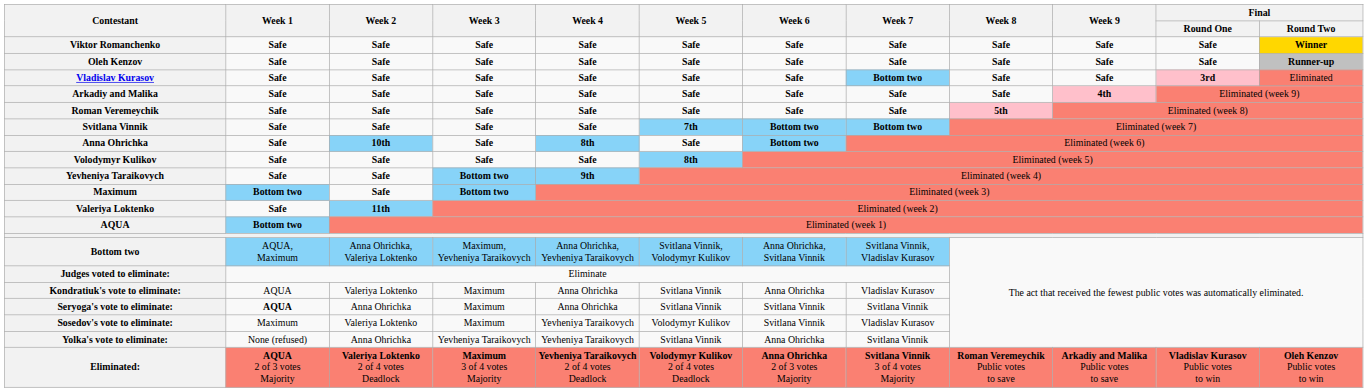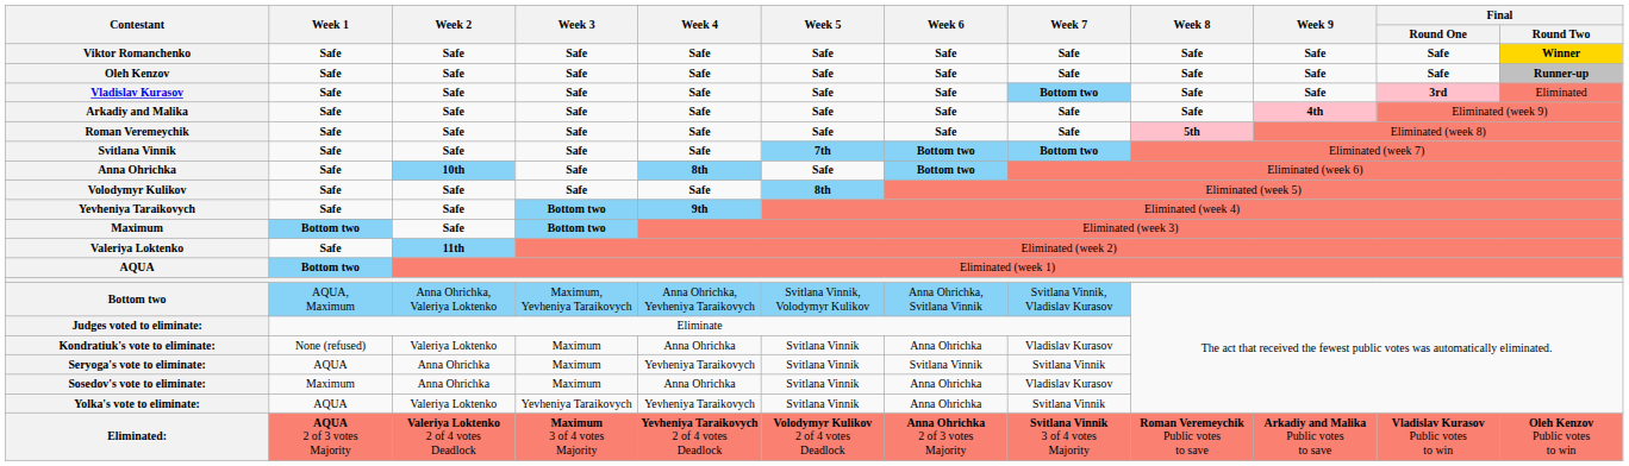Kondratiuk's vote to eliminate: | Week 1: AQUA -> None (refused)
Seryoga's vote to eliminate: | Week 1: bold -> normal
Seryoga's vote to eliminate: | Week 4: Anna Ohrichka -> Yevheniya Taraikovych
Sosedov's vote to eliminate: | Week 2: Valeriya Loktenko -> Anna Ohrichka
Sosedov's vote to eliminate: | Week 4: Yevheniya Taraikovych -> Anna Ohrichka
Sosedov's vote to eliminate: | Week 5: Volodymyr Kulikov -> Svitlana Vinnik
Sosedov's vote to eliminate: | Week 6: Svitlana Vinnik -> Anna Ohrichka
Yolka's vote to eliminate: | Week 1: None (refused) -> AQUA
Yolka's vote to eliminate: | Week 2: Anna Ohrichka -> Valeriya Loktenko
